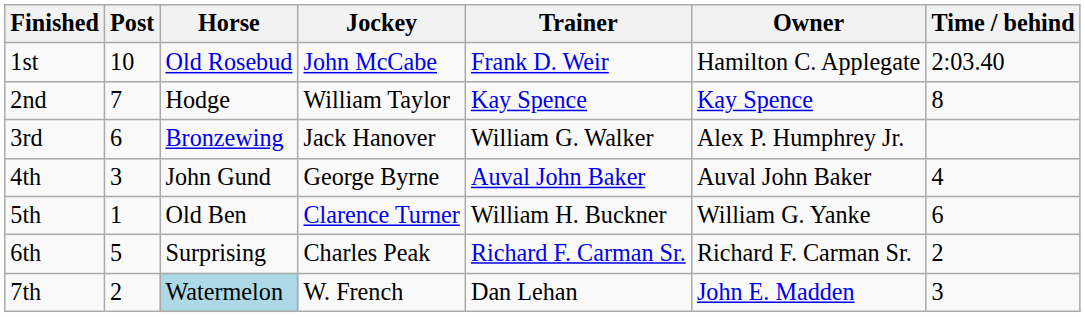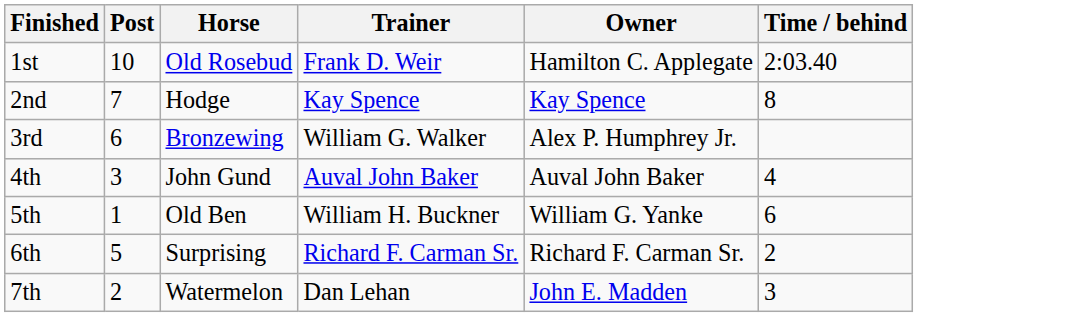- column: Jockey | John McCabe | William Taylor | Jack Hanover | George Byrne | Clarence Turner | Charles Peak | W. French
7th | Horse: lightblue background -> no background
